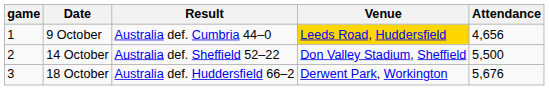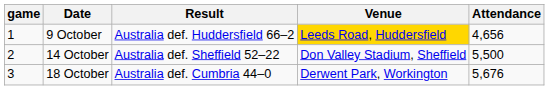9 October | Result: Australia def. Cumbria 44–0 -> Australia def. Huddersfield 66–2
18 October | Result: Australia def. Huddersfield 66–2 -> Australia def. Cumbria 44–0
